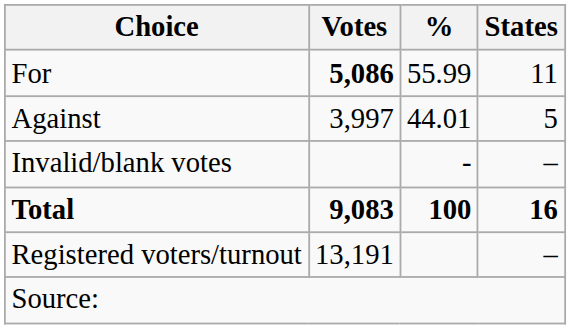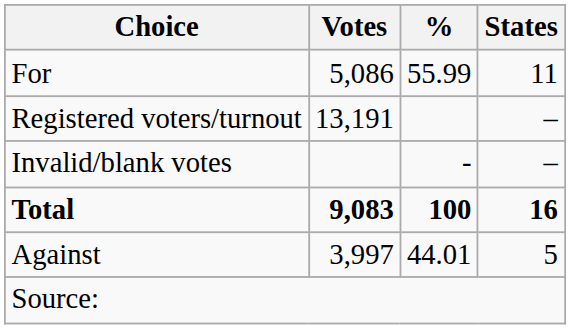For | Votes: bold -> normal
rows swapped: Against <-> Registered voters/turnout
